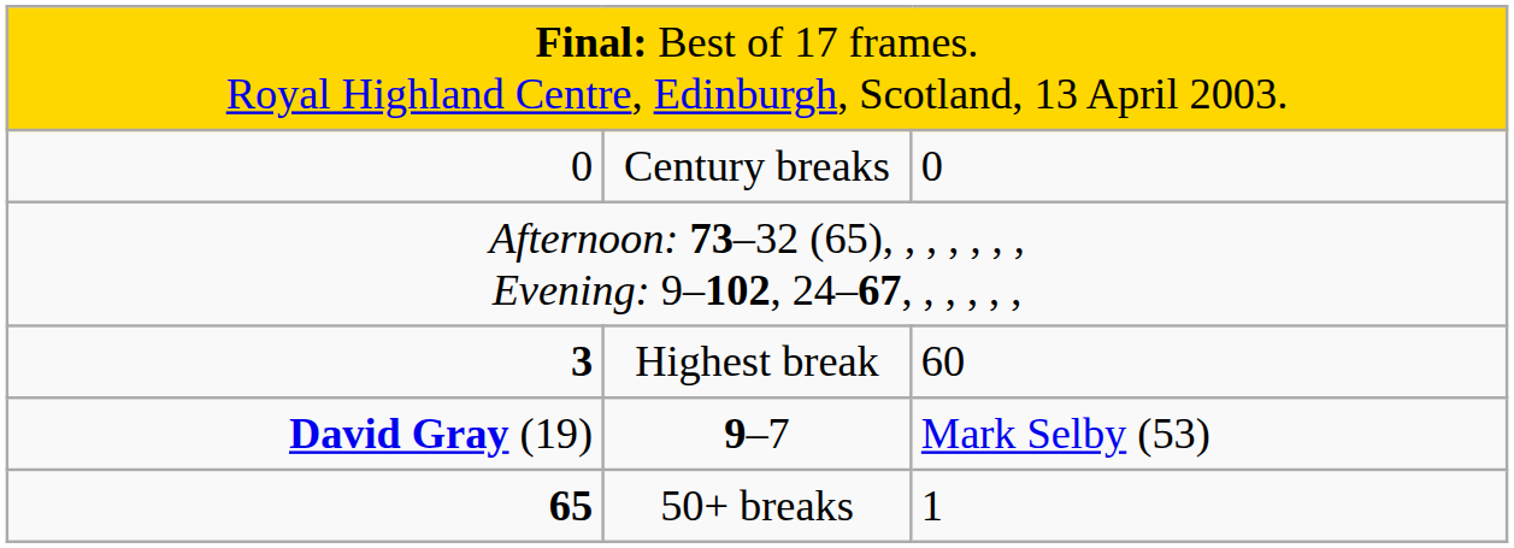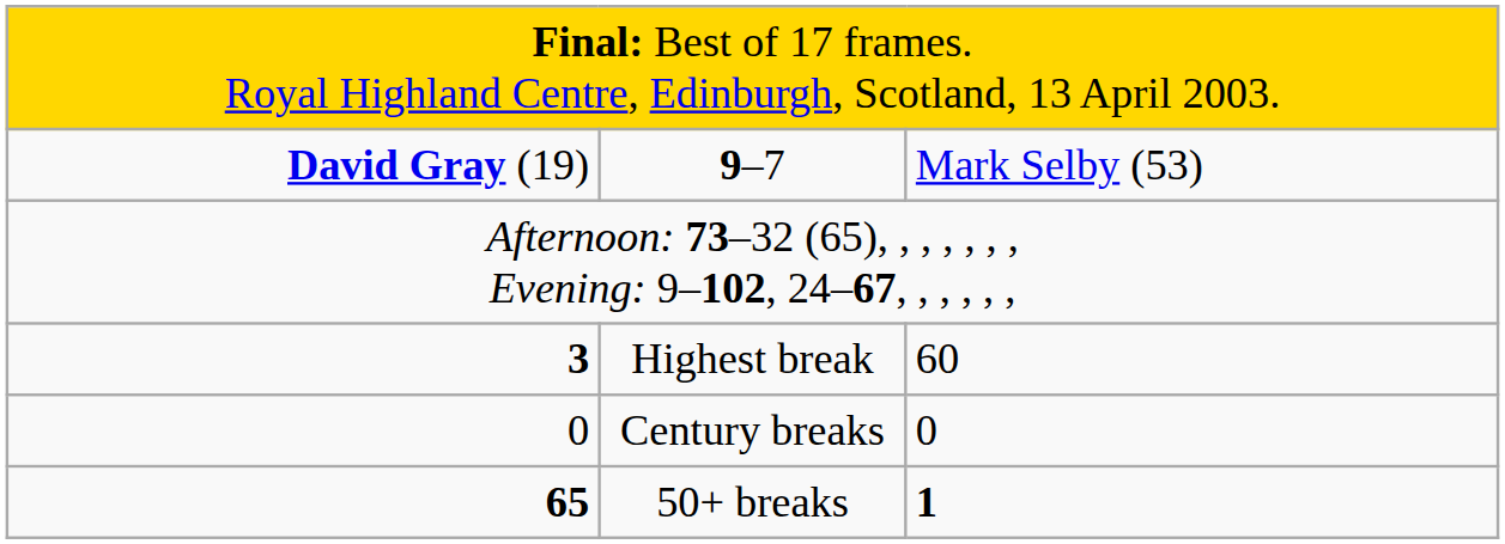rows swapped: 9–7 <-> Century breaks
50+ breaks | column 3: normal -> bold
